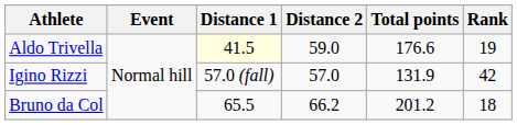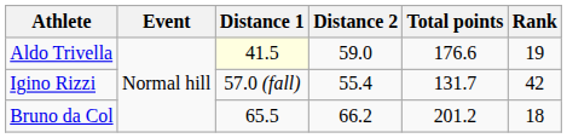Igino Rizzi | Distance 2: 57.0 -> 55.4
Igino Rizzi | Total points: 131.9 -> 131.7
